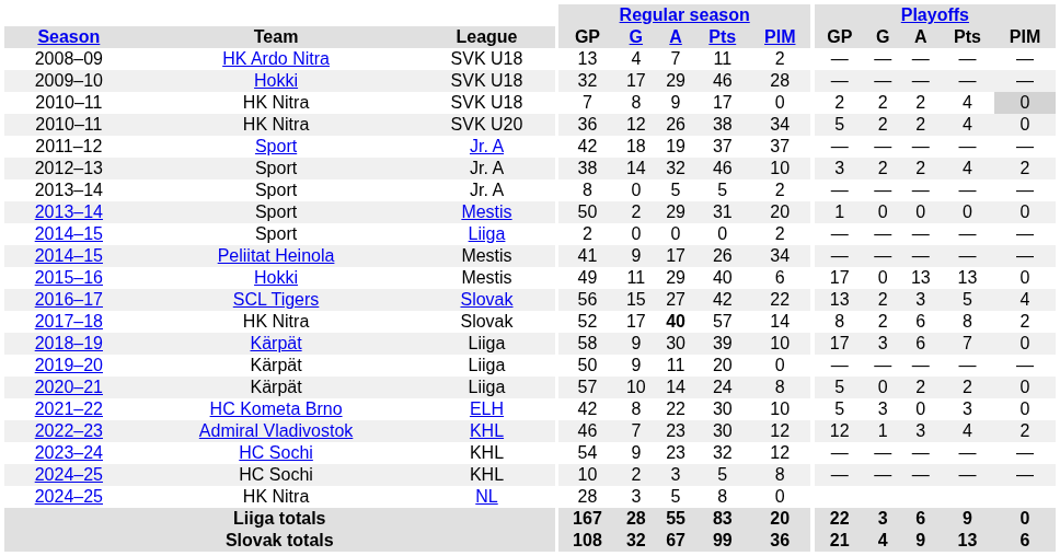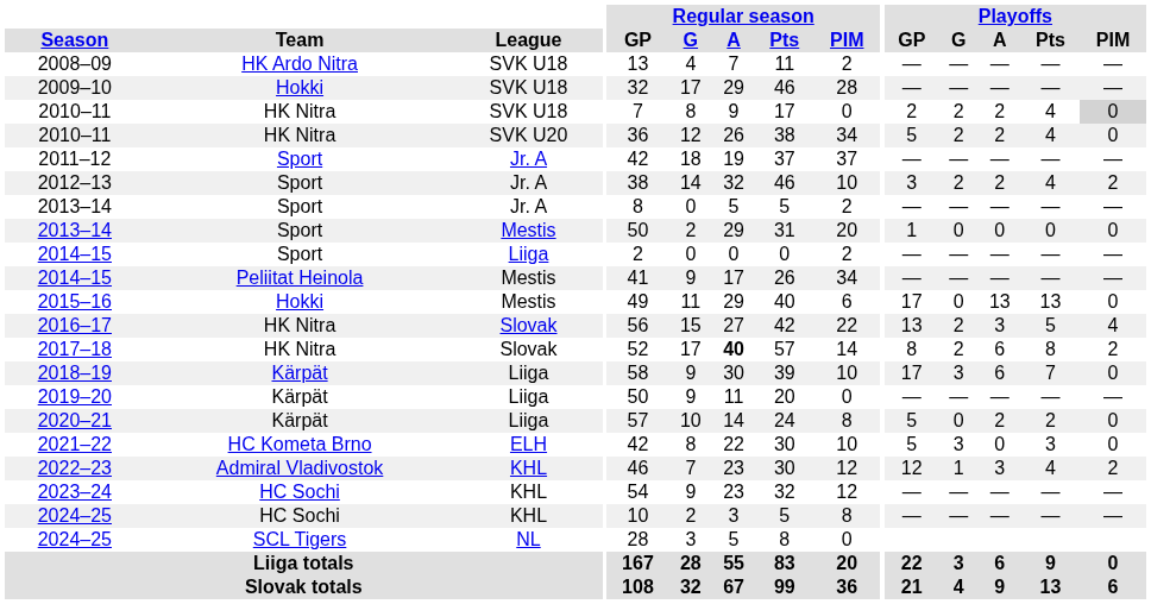2016–17 | Team: SCL Tigers -> HK Nitra
2024–25 / NL | Team: HK Nitra -> SCL Tigers
